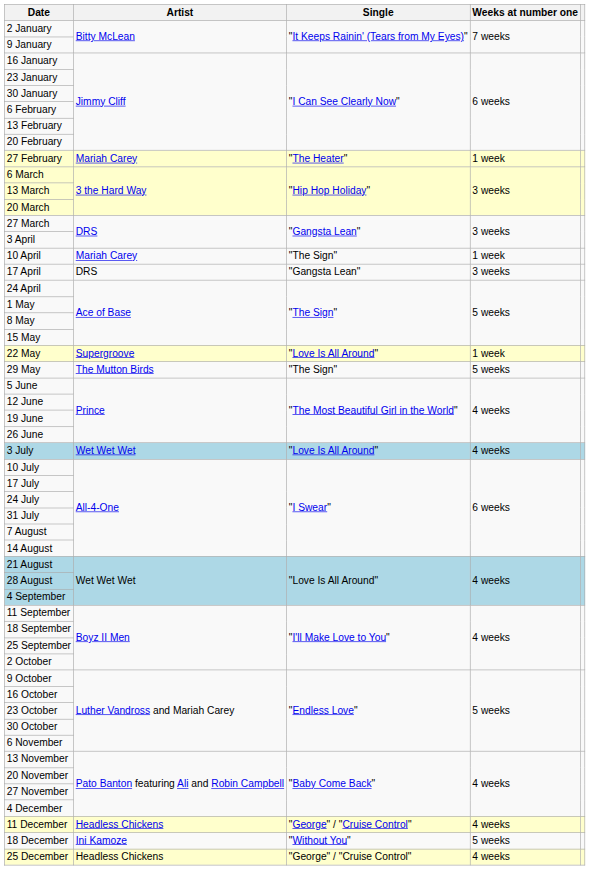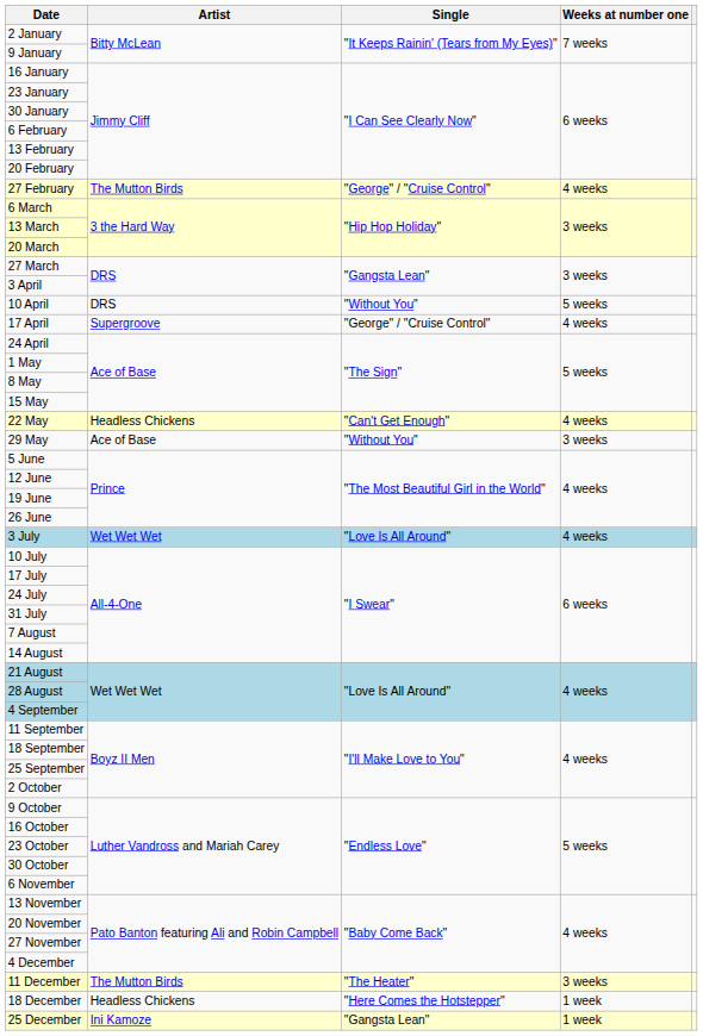27 February | Artist: Mariah Carey -> The Mutton Birds
27 February | Single: "The Heater" -> "George" / "Cruise Control"
27 February | Weeks at number one: 1 week -> 4 weeks
10 April | Artist: Mariah Carey -> DRS
10 April | Single: "The Sign" -> "Without You"
10 April | Weeks at number one: 1 week -> 5 weeks
17 April | Artist: DRS -> Supergroove
17 April | Single: "Gangsta Lean" -> "George" / "Cruise Control"
17 April | Weeks at number one: 3 weeks -> 4 weeks
22 May | Artist: Supergroove -> Headless Chickens
22 May | Single: "Love Is All Around" -> "Can't Get Enough"
22 May | Weeks at number one: 1 week -> 4 weeks
29 May | Artist: The Mutton Birds -> Ace of Base
29 May | Single: "The Sign" -> "Without You"
29 May | Weeks at number one: 5 weeks -> 3 weeks
11 December | Artist: Headless Chickens -> The Mutton Birds
11 December | Single: "George" / "Cruise Control" -> "The Heater"
11 December | Weeks at number one: 4 weeks -> 3 weeks
18 December | Artist: Ini Kamoze -> Headless Chickens
18 December | Single: "Without You" -> "Here Comes the Hotstepper"
18 December | Weeks at number one: 5 weeks -> 1 week
25 December | Artist: Headless Chickens -> Ini Kamoze
25 December | Single: "George" / "Cruise Control" -> "Gangsta Lean"
25 December | Weeks at number one: 4 weeks -> 1 week
